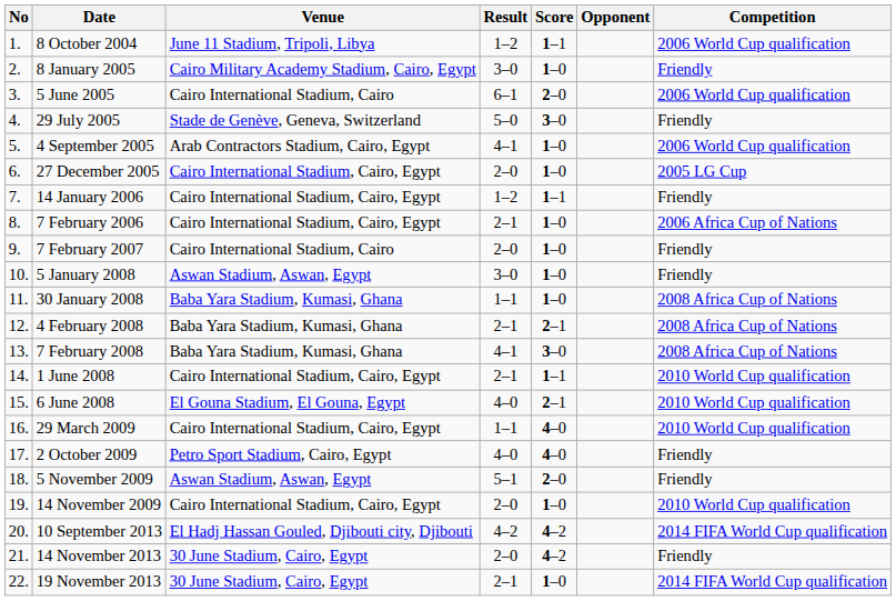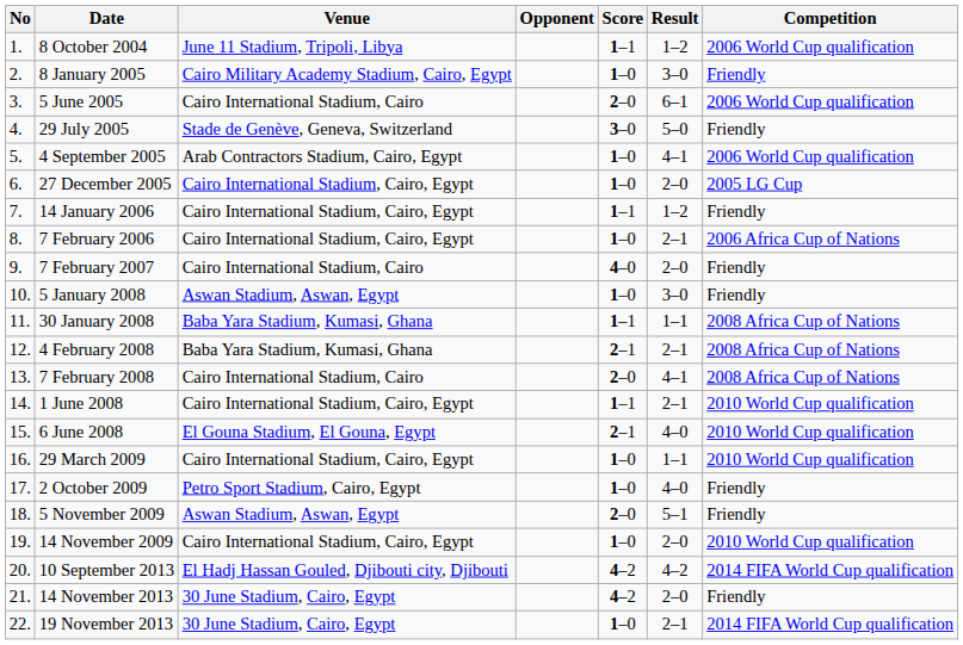columns swapped: Opponent <-> Result
7 February 2007 | Score: 1–0 -> 4–0
30 January 2008 | Score: 1–0 -> 1–1
7 February 2008 | Venue: Baba Yara Stadium, Kumasi, Ghana -> Cairo International Stadium, Cairo
7 February 2008 | Score: 3–0 -> 2–0
29 March 2009 | Score: 4–0 -> 1–0
2 October 2009 | Score: 4–0 -> 1–0
